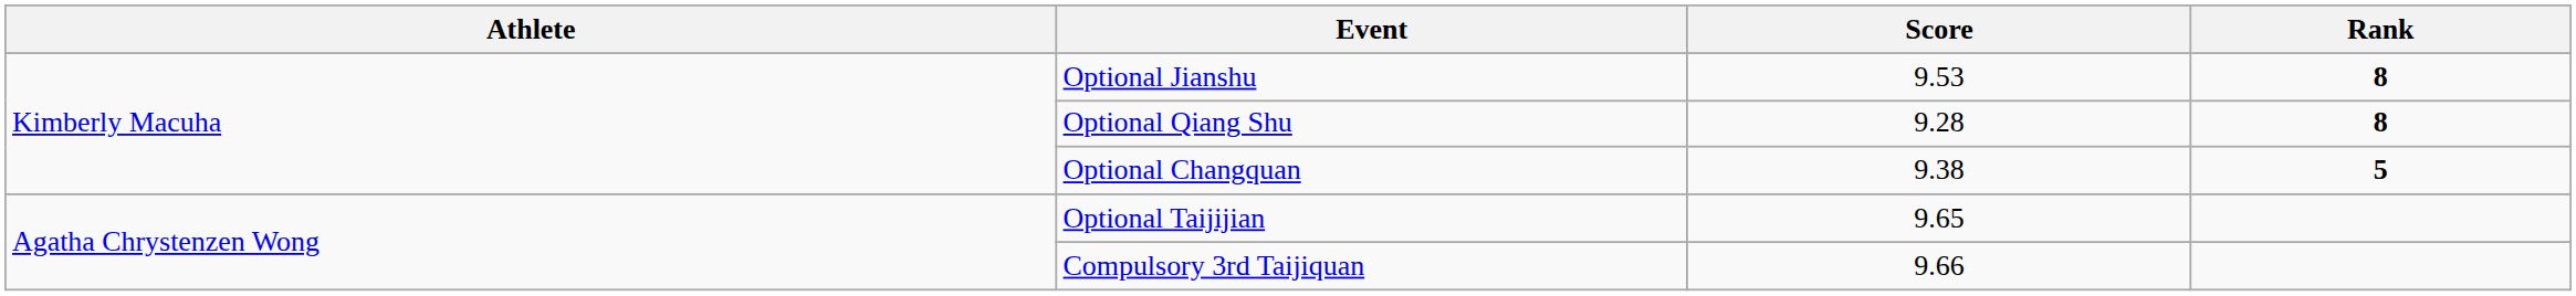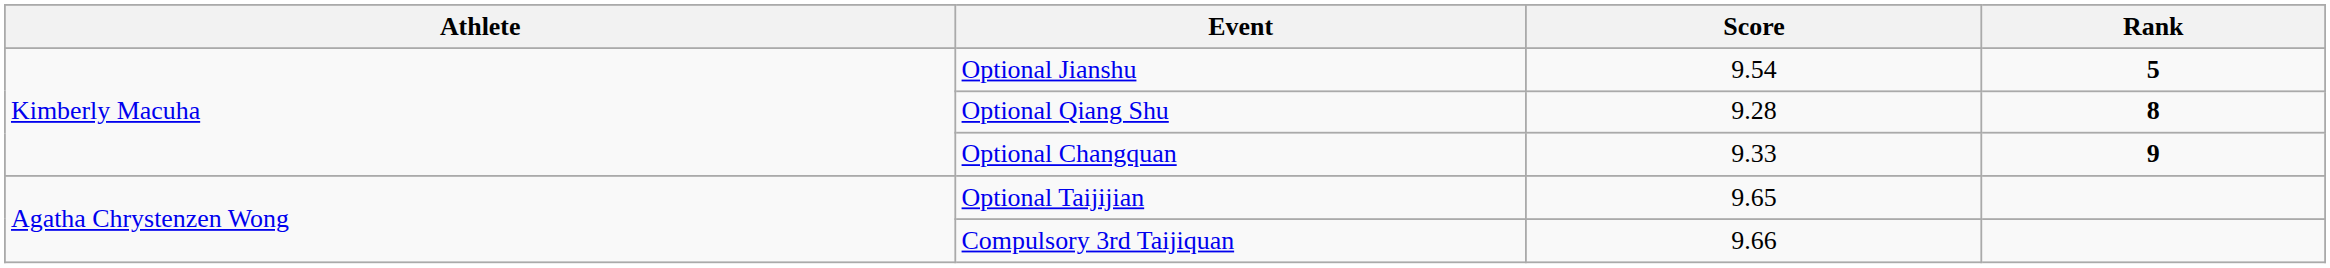Optional Jianshu | Score: 9.53 -> 9.54
Optional Jianshu | Rank: 8 -> 5
Optional Changquan | Score: 9.38 -> 9.33
Optional Changquan | Rank: 5 -> 9
